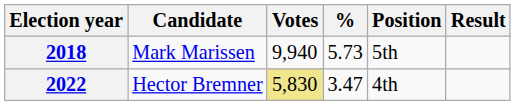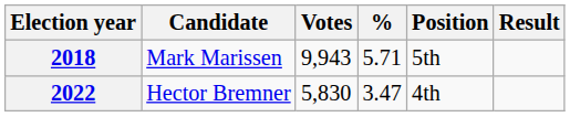2018 | Votes: 9,940 -> 9,943
2018 | %: 5.73 -> 5.71
2022 | Votes: khaki background -> no background
